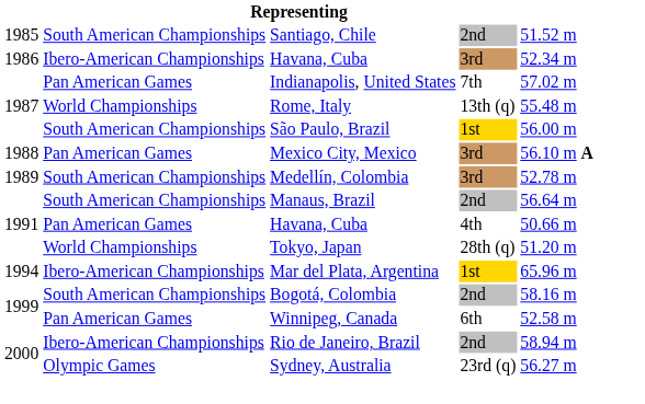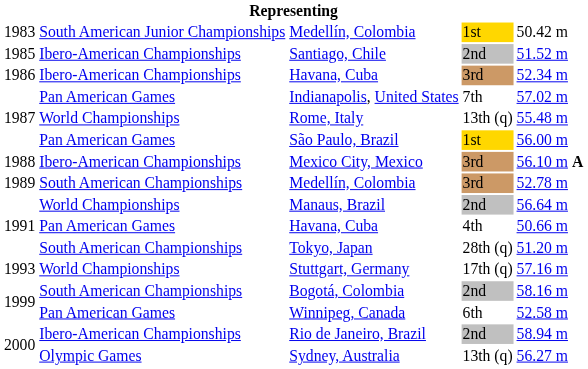+ row: 1983 | South American Junior Championships | Medellín, Colombia | 1st | 50.42 m
Santiago, Chile | column 2: South American Championships -> Ibero-American Championships
São Paulo, Brazil | column 2: South American Championships -> Pan American Games
Mexico City, Mexico | column 2: Pan American Games -> Ibero-American Championships
Manaus, Brazil | column 2: South American Championships -> World Championships
Tokyo, Japan | column 2: World Championships -> South American Championships
+ row: 1993 | World Championships | Stuttgart, Germany | 17th (q) | 57.16 m
- row: 1994 | Ibero-American Championships | Mar del Plata, Argentina | 1st | 65.96 m
Sydney, Australia | column 4: 23rd (q) -> 13th (q)
